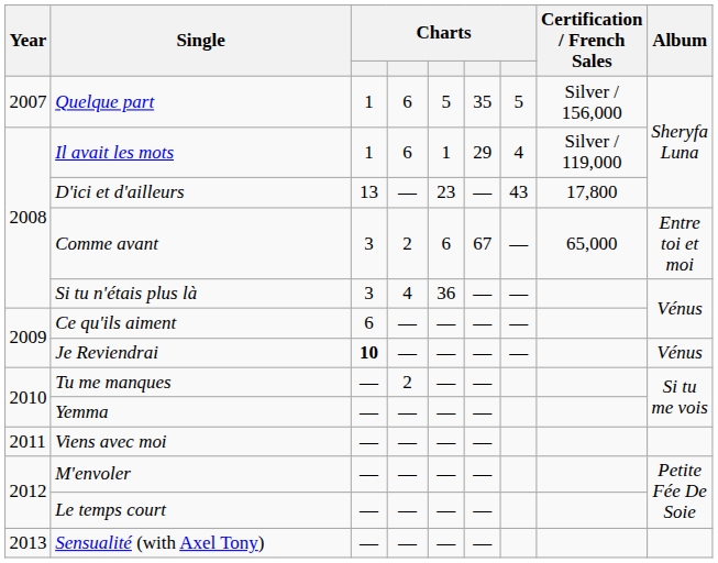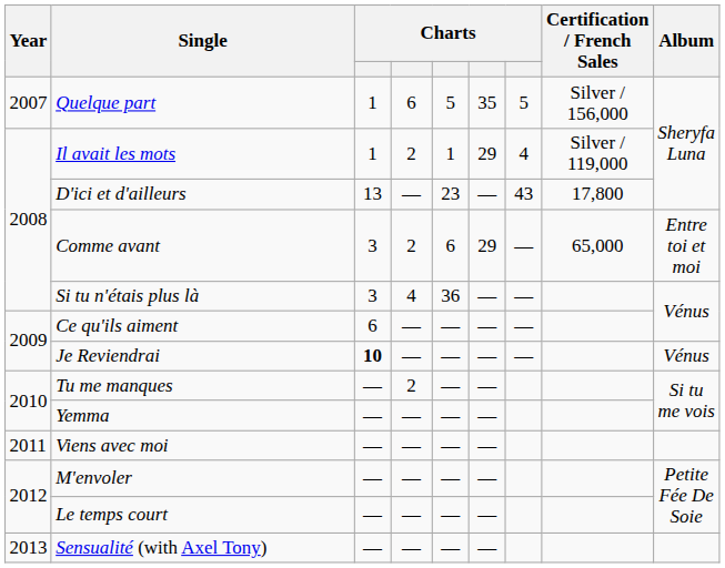Il avait les mots | column 4: 6 -> 2
Comme avant | column 6: 67 -> 29
